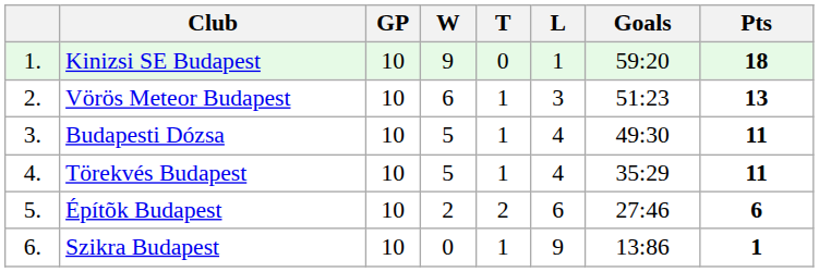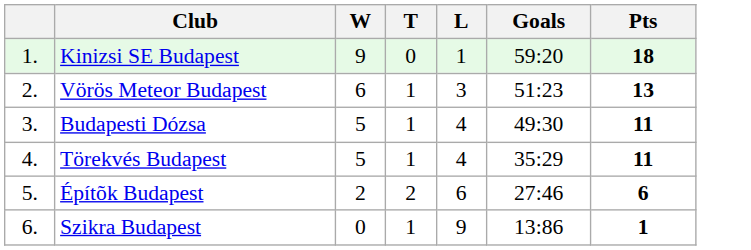- column: GP | 10 | 10 | 10 | 10 | 10 | 10
